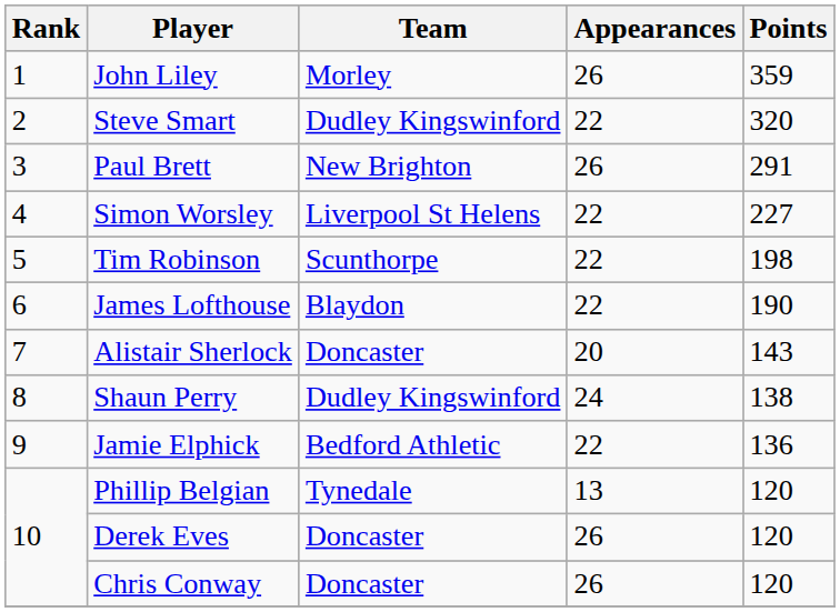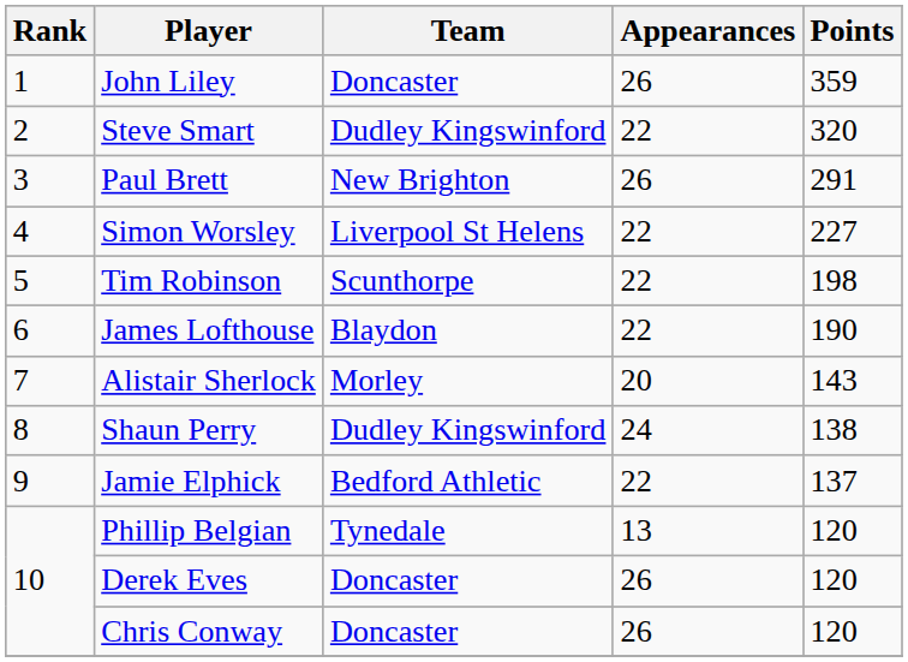John Liley | Team: Morley -> Doncaster
Alistair Sherlock | Team: Doncaster -> Morley
Jamie Elphick | Points: 136 -> 137
